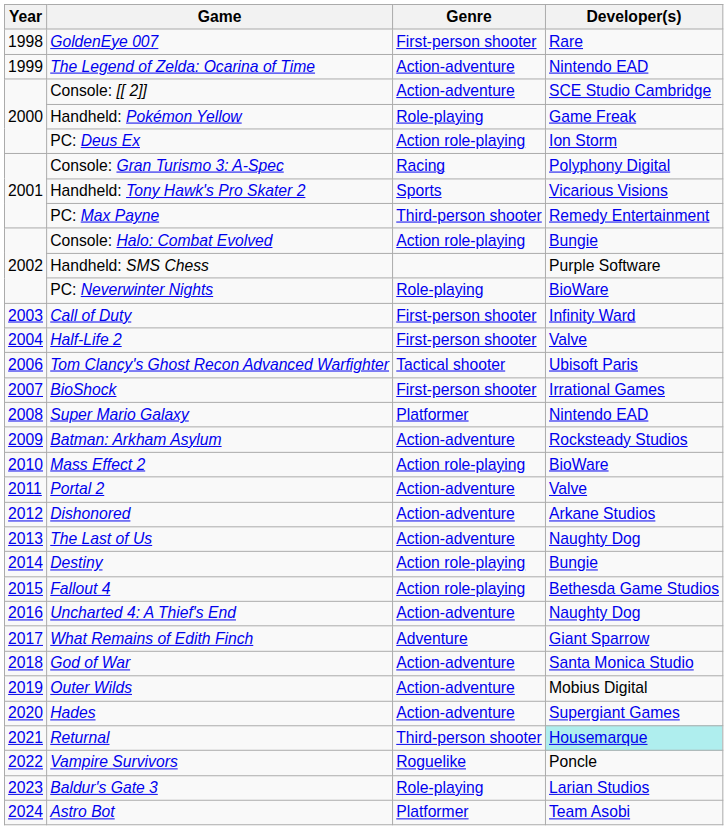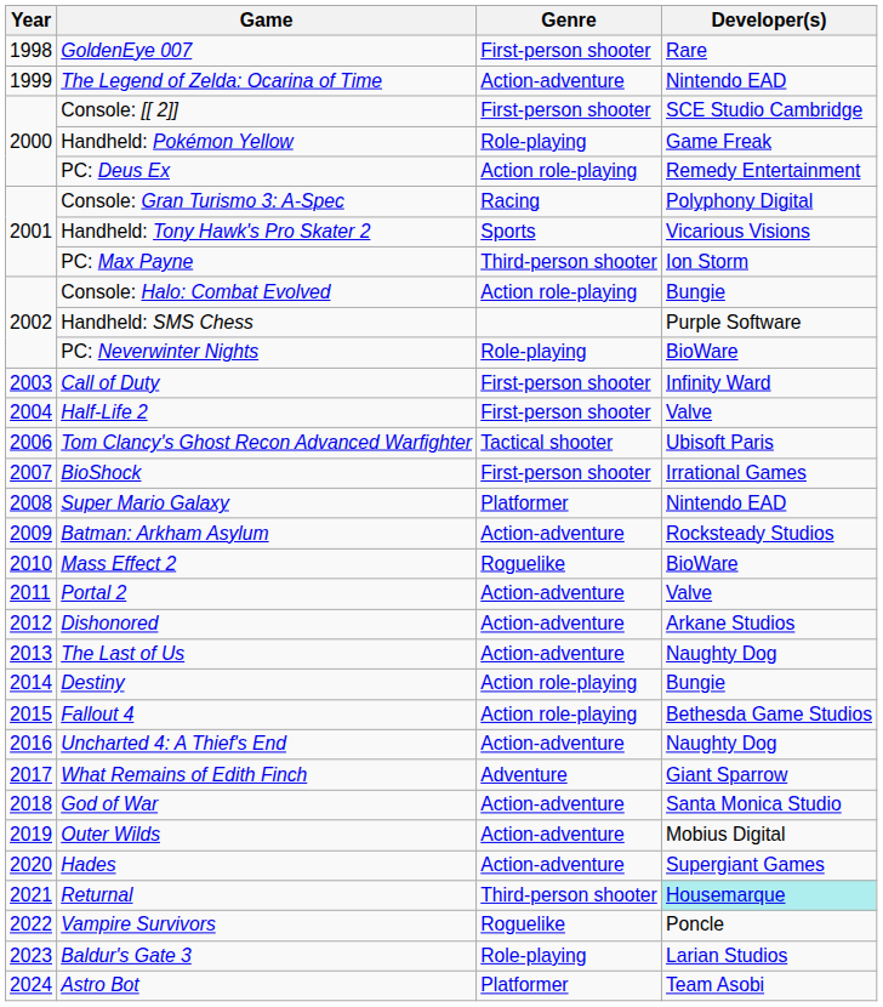Console: [[ 2]] | Genre: Action-adventure -> First-person shooter
PC: Deus Ex | Developer(s): Ion Storm -> Remedy Entertainment
PC: Max Payne | Developer(s): Remedy Entertainment -> Ion Storm
Mass Effect 2 | Genre: Action role-playing -> Roguelike
